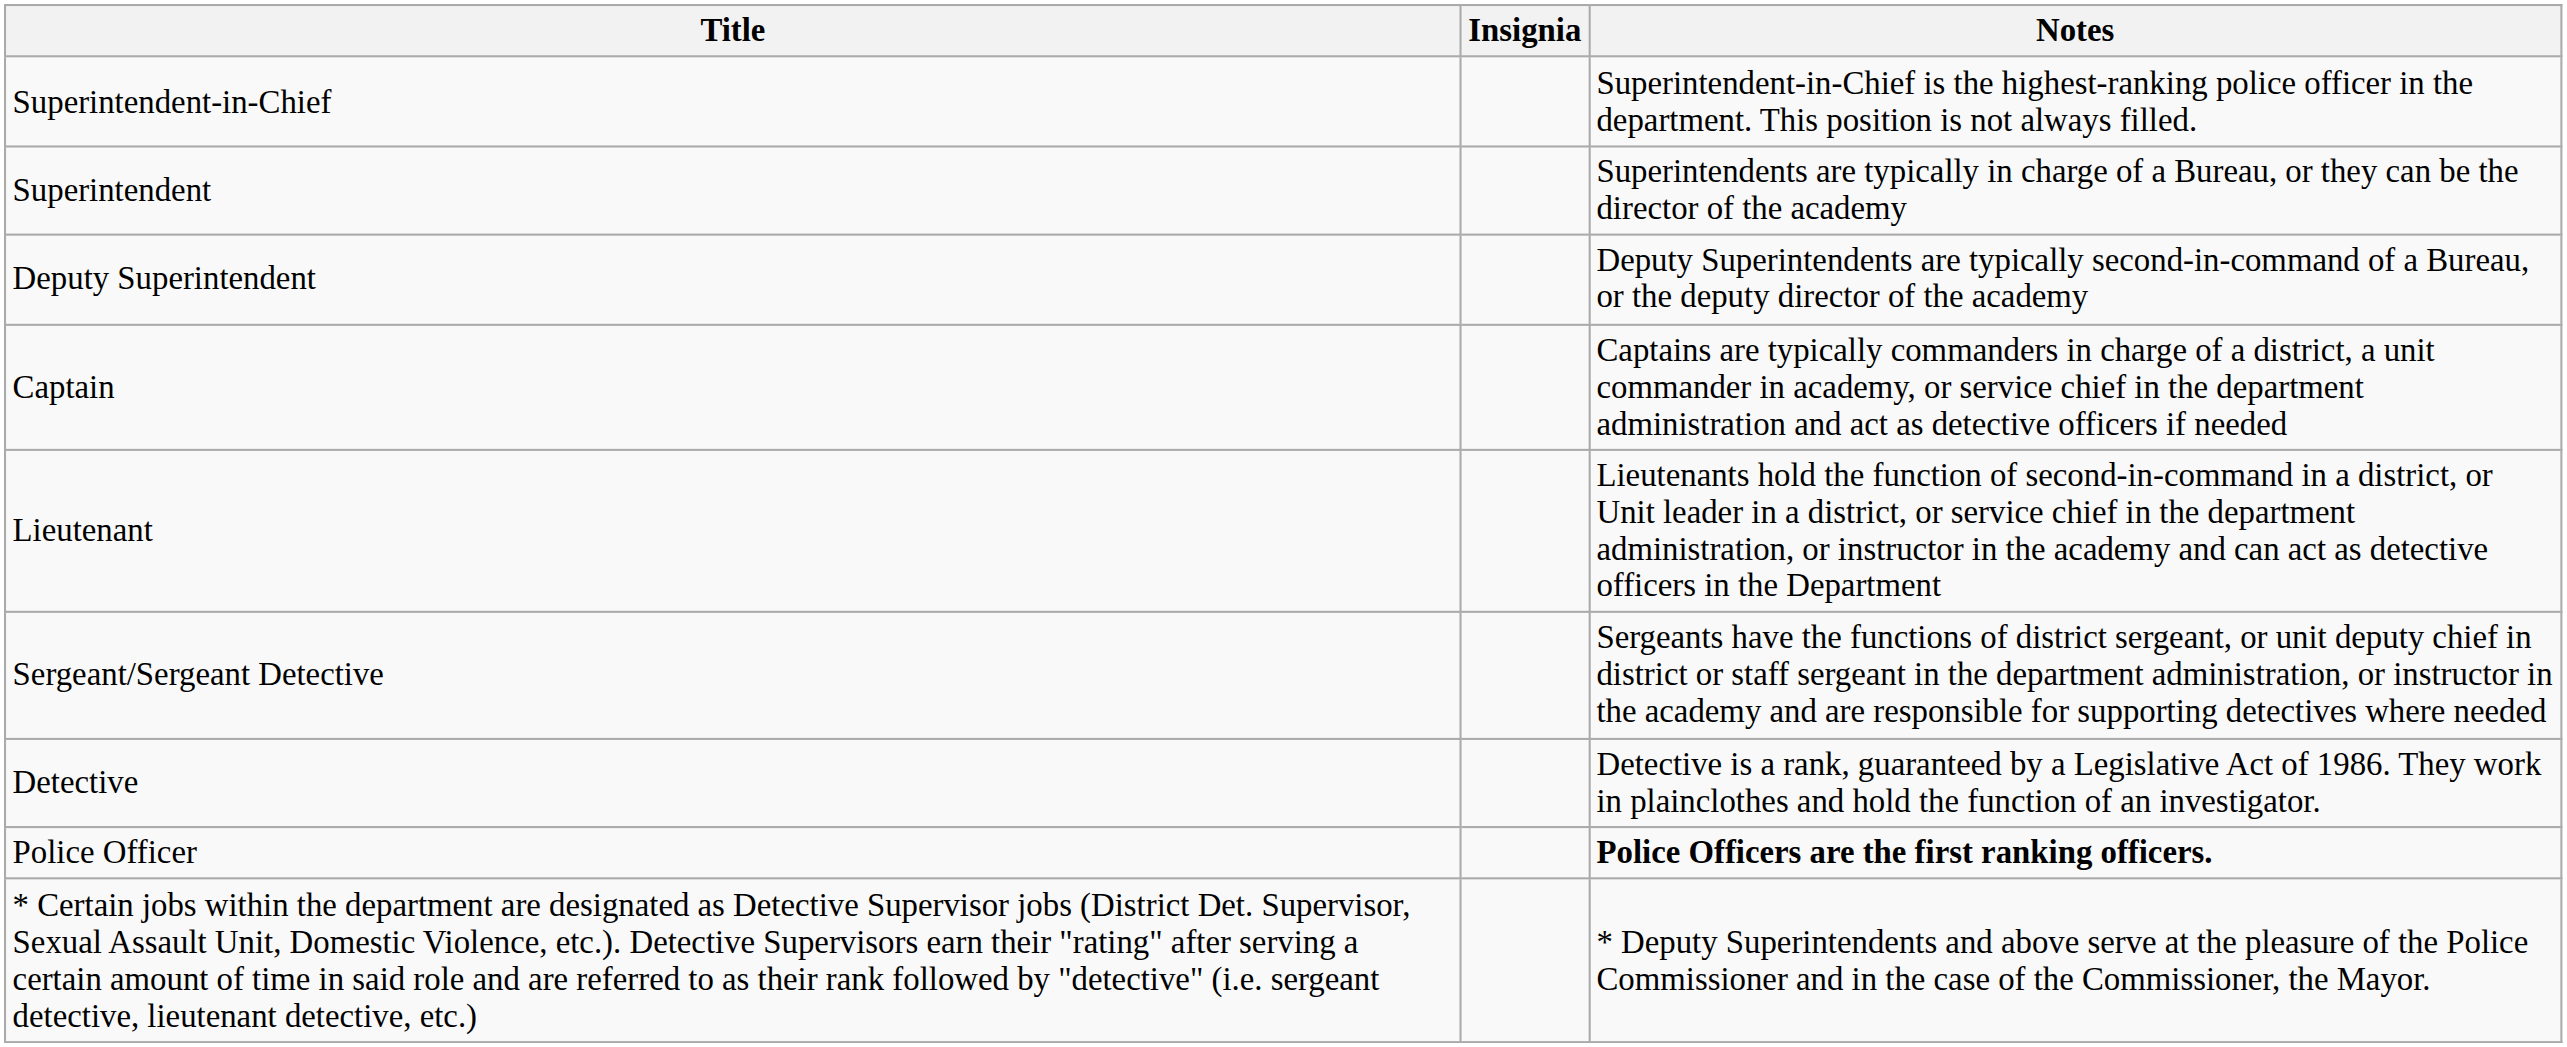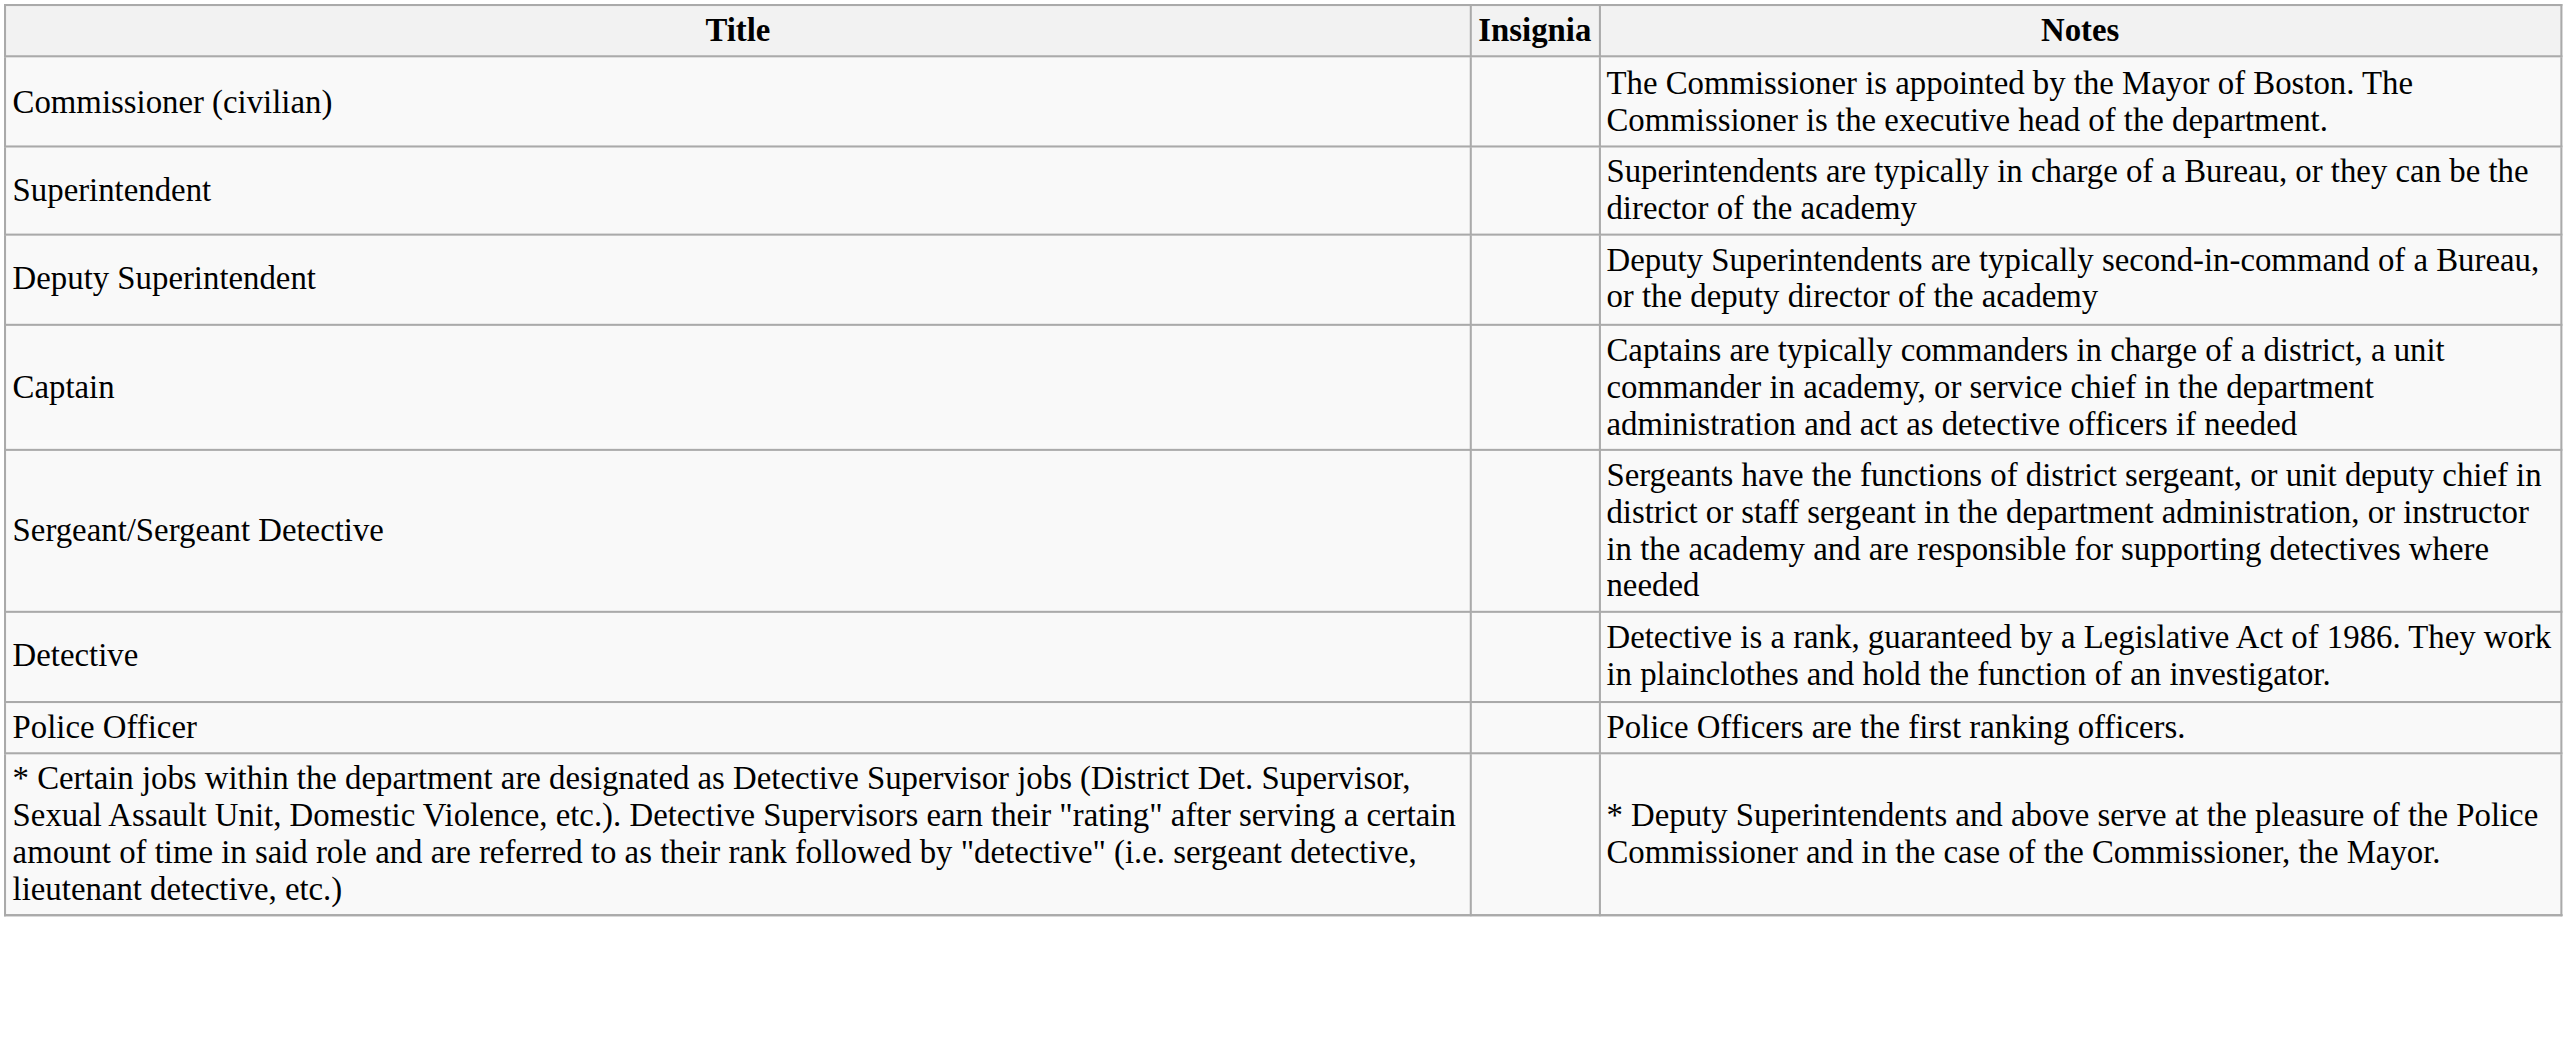+ row: Commissioner (civilian) | The Commissioner is appointed by the Mayor of Boston. The Commissioner is the executive head of the department.
- row: Superintendent-in-Chief | Superintendent-in-Chief is the highest-ranking police officer in the department. This position is not always filled.
- row: Lieutenant | Lieutenants hold the function of second-in-command in a district, or Unit leader in a district, or service chief in the department administration, or instructor in the academy and can act as detective officers in the Department
Police Officer | Notes: bold -> normal
